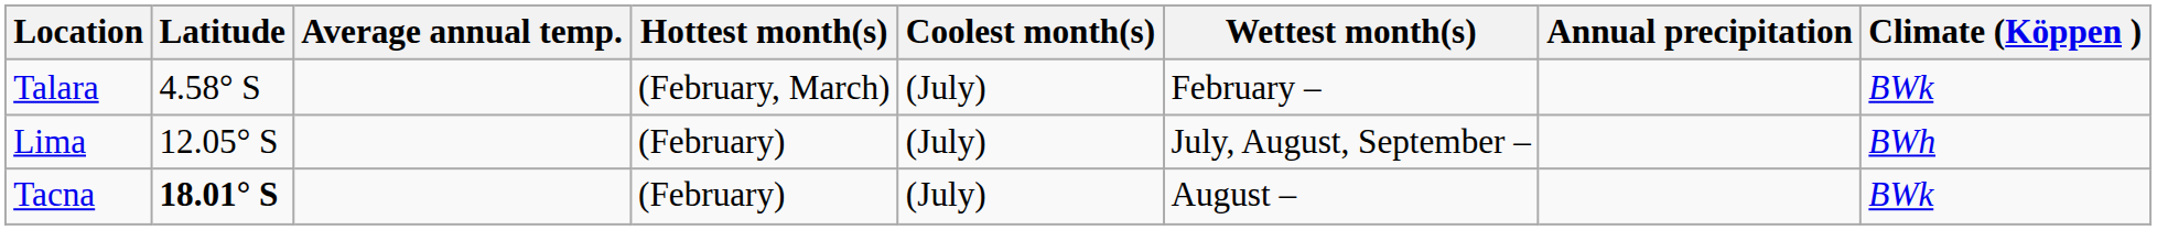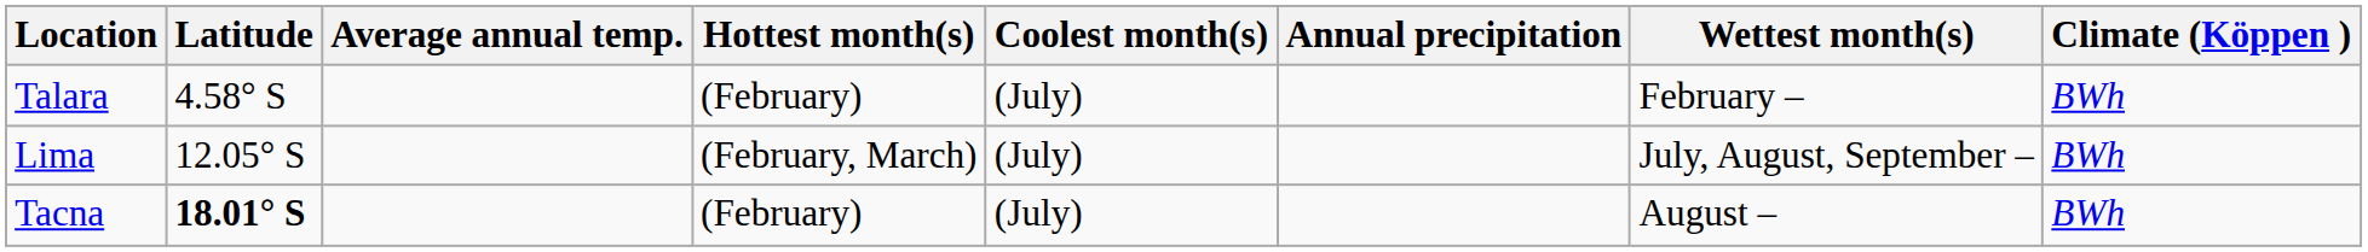columns swapped: Annual precipitation <-> Wettest month(s)
Talara | Hottest month(s): (February, March) -> (February)
Talara | Climate (Köppen ): BWk -> BWh
Lima | Hottest month(s): (February) -> (February, March)
Tacna | Climate (Köppen ): BWk -> BWh
